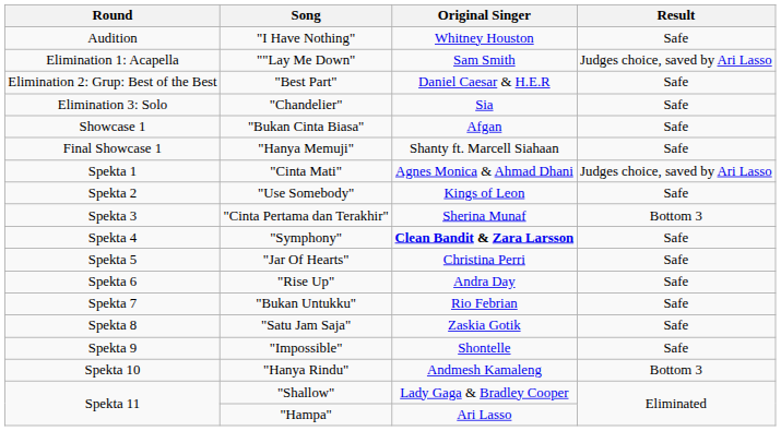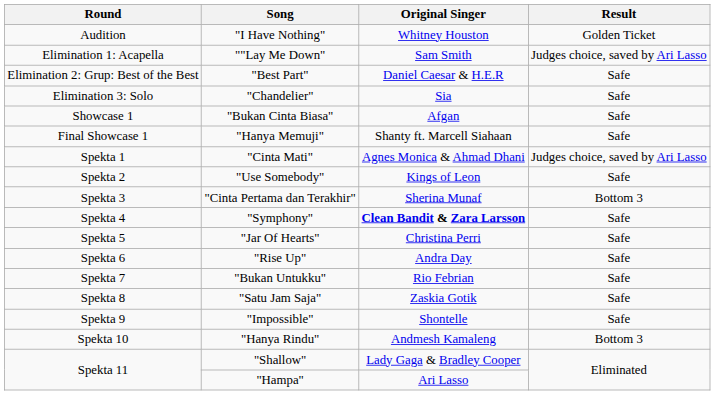"I Have Nothing" | Result: Safe -> Golden Ticket
